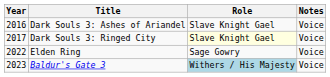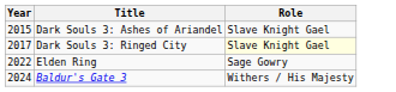- column: Notes | Voice | Voice | Voice | Voice
Dark Souls 3: Ashes of Ariandel | Year: 2016 -> 2015
Baldur's Gate 3 | Year: 2023 -> 2024
Baldur's Gate 3 | Role: lightblue background -> no background
